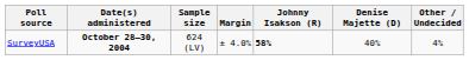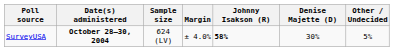SurveyUSA | Denise Majette (D): 40% -> 30%
SurveyUSA | Other / Undecided: 4% -> 5%
